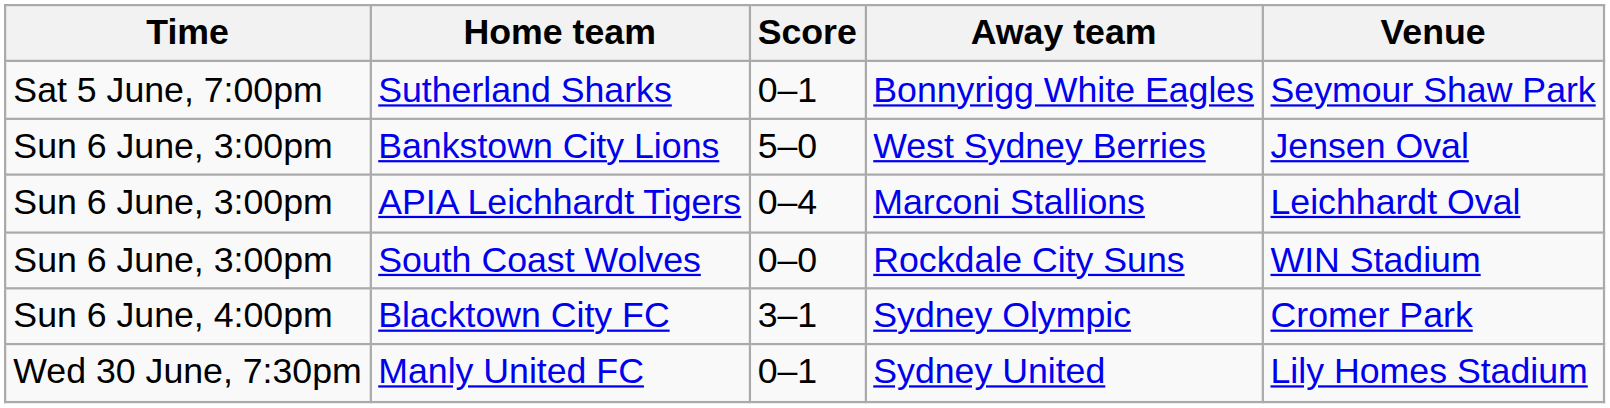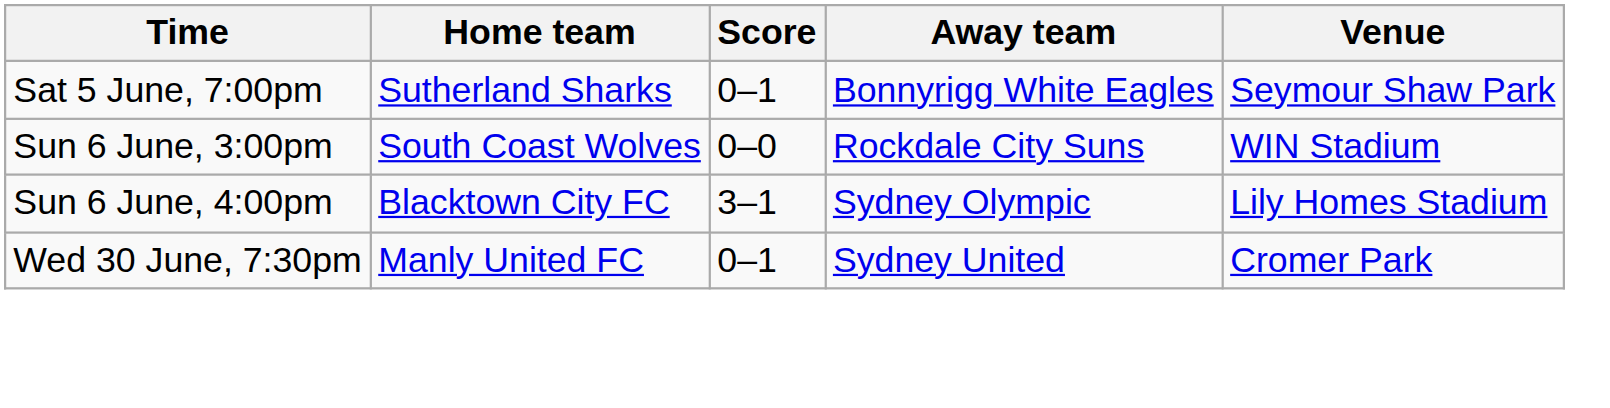- row: Sun 6 June, 3:00pm | Bankstown City Lions | 5–0 | West Sydney Berries | Jensen Oval
- row: Sun 6 June, 3:00pm | APIA Leichhardt Tigers | 0–4 | Marconi Stallions | Leichhardt Oval
Blacktown City FC | Venue: Cromer Park -> Lily Homes Stadium
Manly United FC | Venue: Lily Homes Stadium -> Cromer Park
